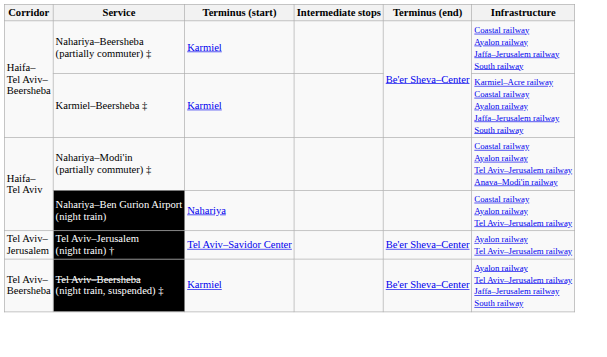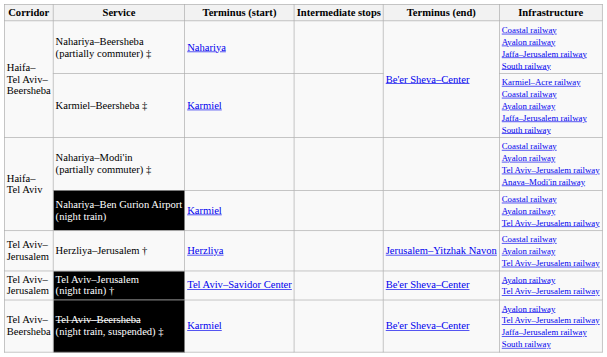Nahariya–Beersheba (partially commuter) ‡ | Terminus (start): Karmiel -> Nahariya
Nahariya–Ben Gurion Airport (night train) | Terminus (start): Nahariya -> Karmiel
+ row: Tel Aviv– Jerusalem | Herzliya–Jerusalem † | Herzliya | Jerusalem–Yitzhak Navon | Coastal railway Ayalon railway Tel Aviv–Jerusalem railway
